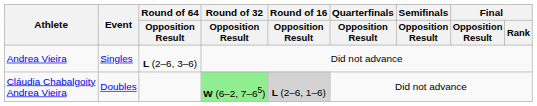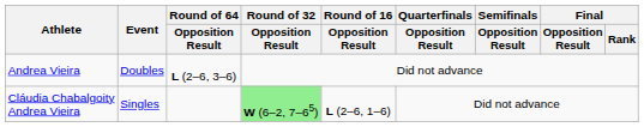Andrea Vieira | Event: Singles -> Doubles
Cláudia Chabalgoity Andrea Vieira | Event: Doubles -> Singles
Cláudia Chabalgoity Andrea Vieira | Round of 16 / Opposition Result: lightgrey background -> no background
